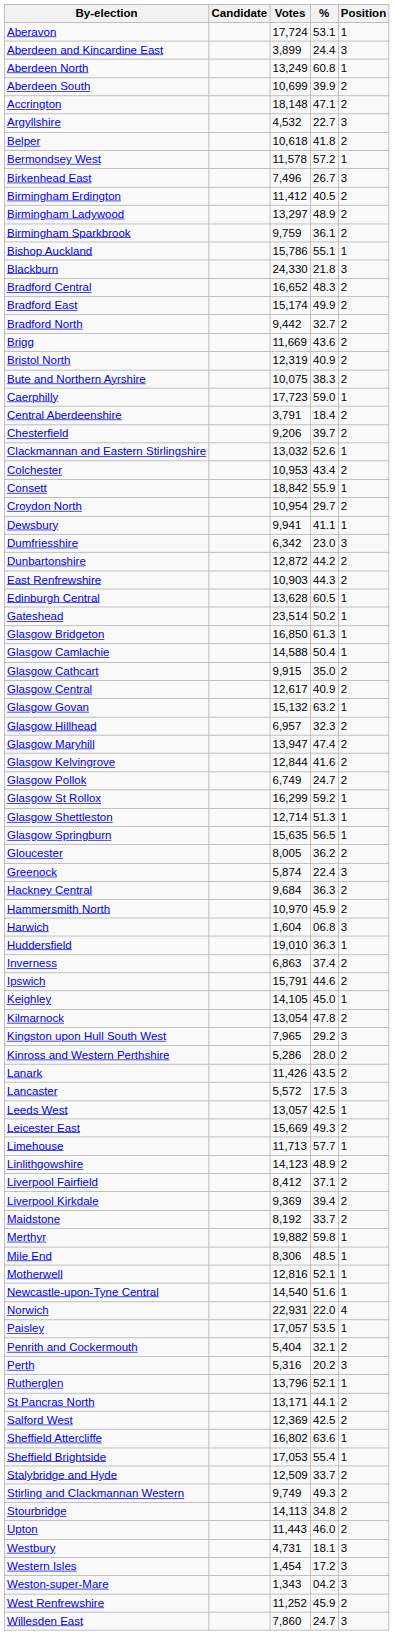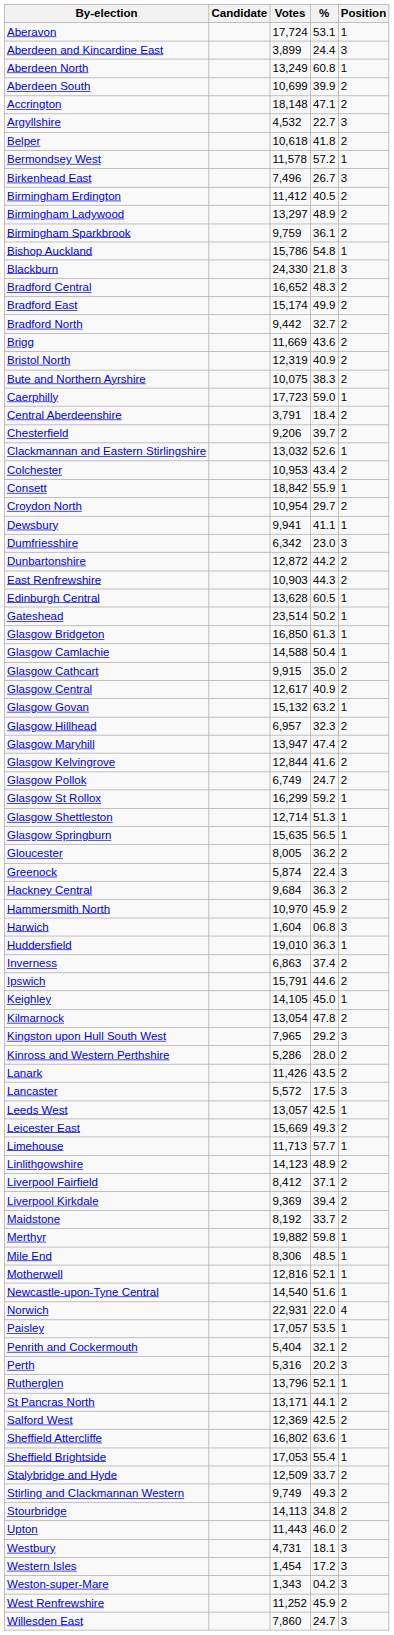Bishop Auckland | %: 55.1 -> 54.8
